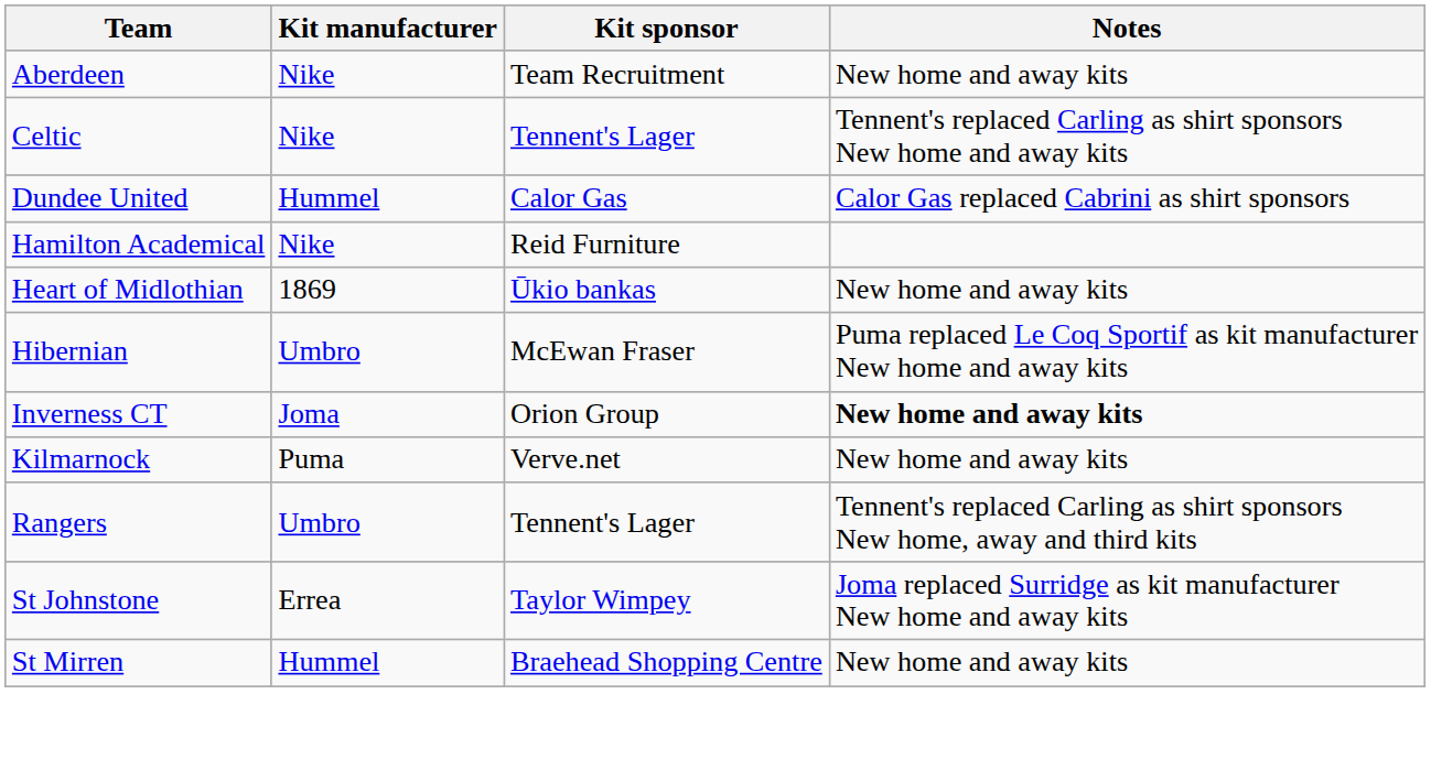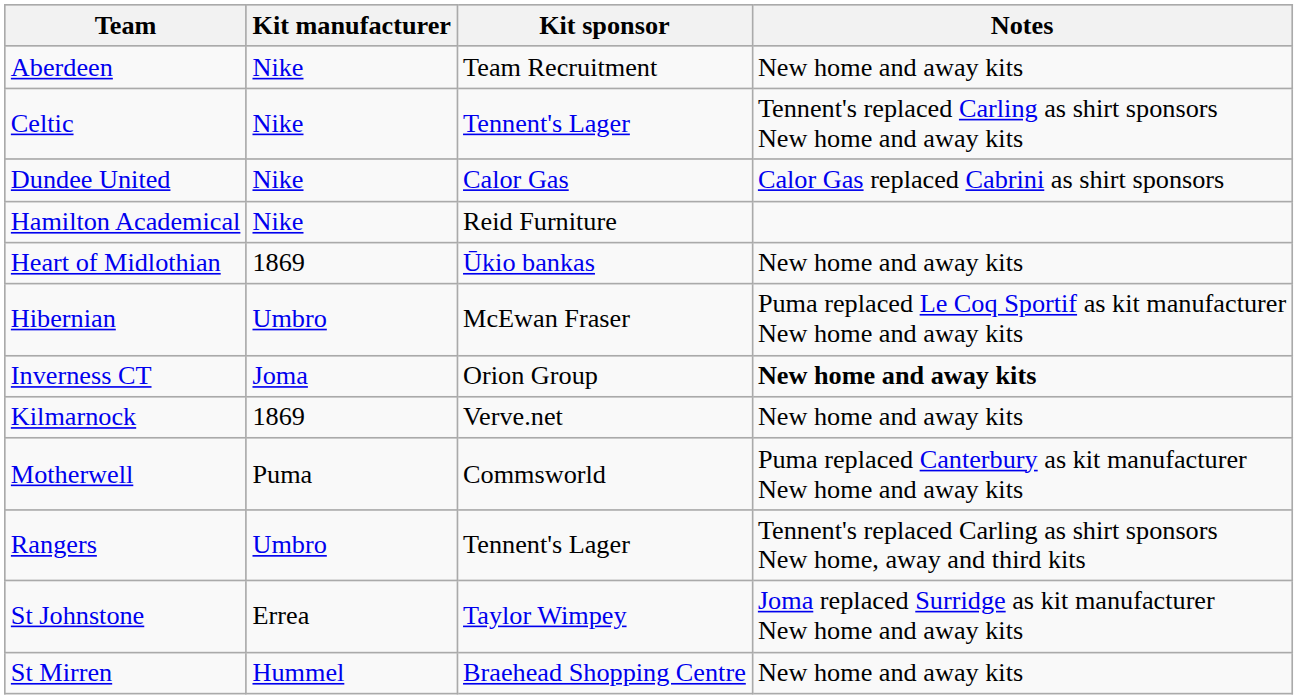Dundee United | Kit manufacturer: Hummel -> Nike
Kilmarnock | Kit manufacturer: Puma -> 1869
+ row: Motherwell | Puma | Commsworld | Puma replaced Canterbury as kit manufacturer New home and away kits
